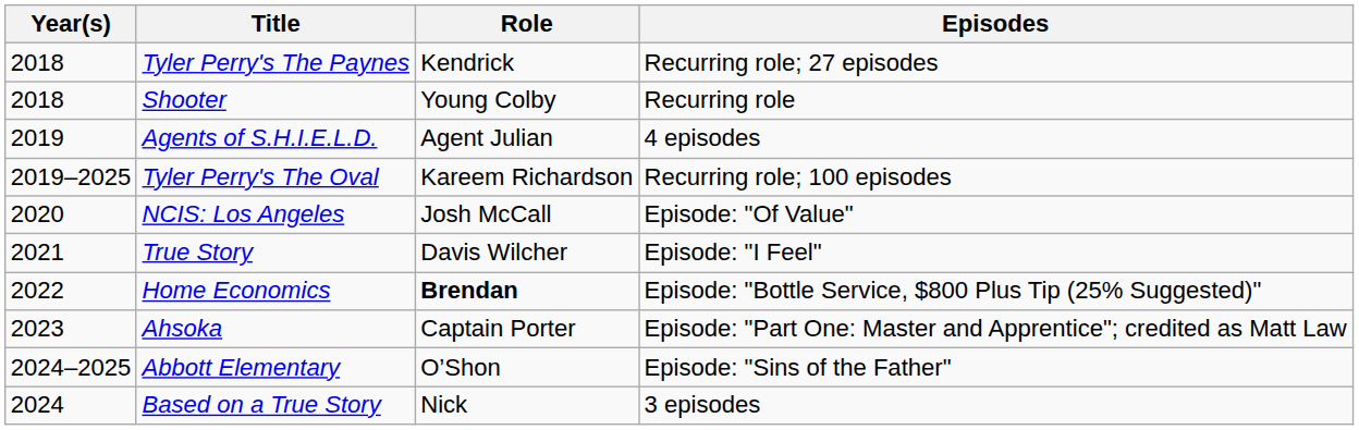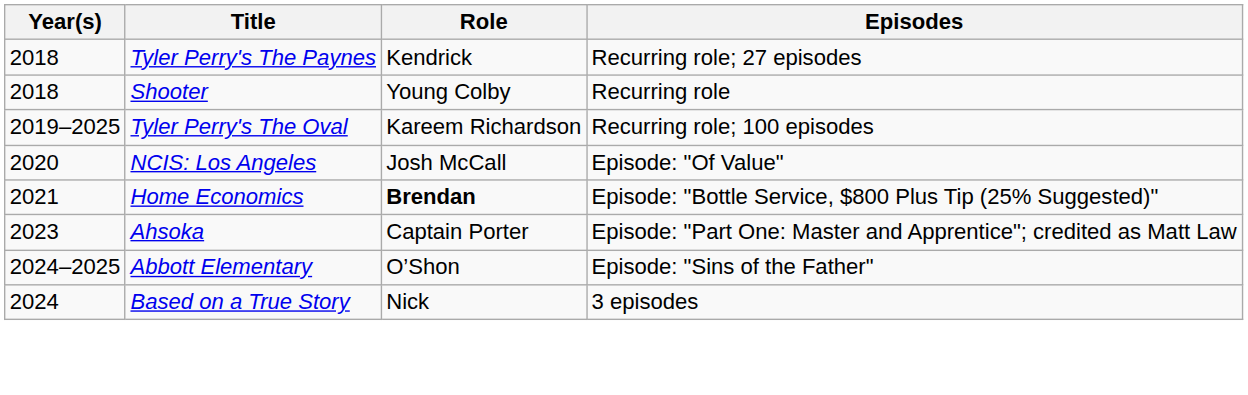- row: 2019 | Agents of S.H.I.E.L.D. | Agent Julian | 4 episodes
- row: 2021 | True Story | Davis Wilcher | Episode: "I Feel"
Home Economics | Year(s): 2022 -> 2021
